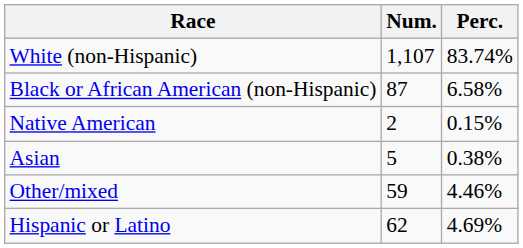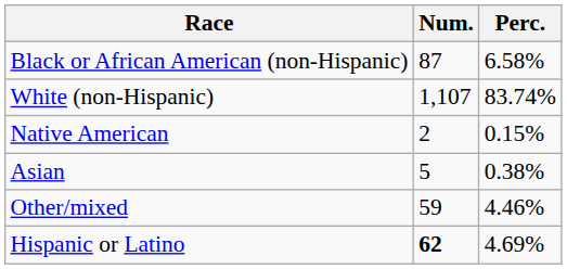rows swapped: White (non-Hispanic) <-> Black or African American (non-Hispanic)
Hispanic or Latino | Num.: normal -> bold
